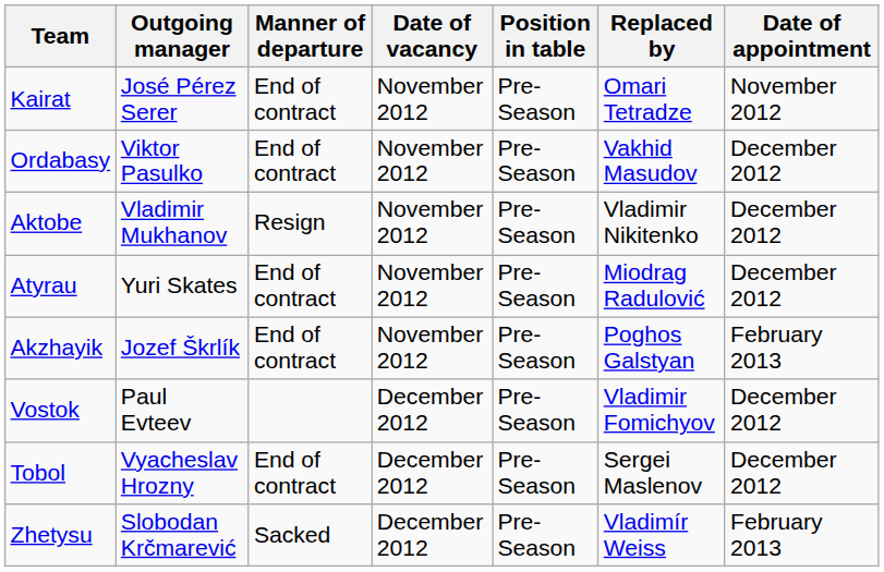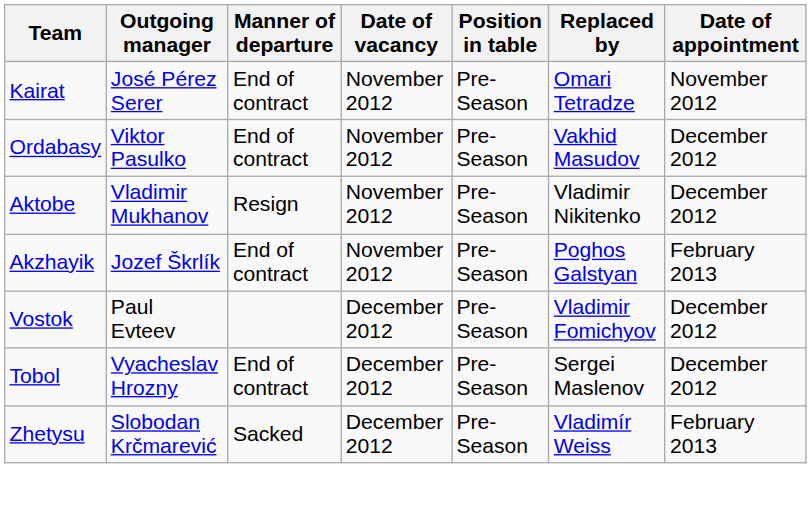- row: Atyrau | Yuri Skates | End of contract | November 2012 | Pre-Season | Miodrag Radulović | December 2012
